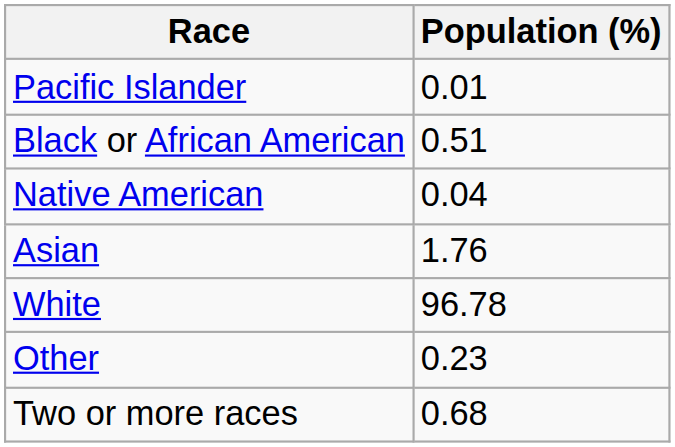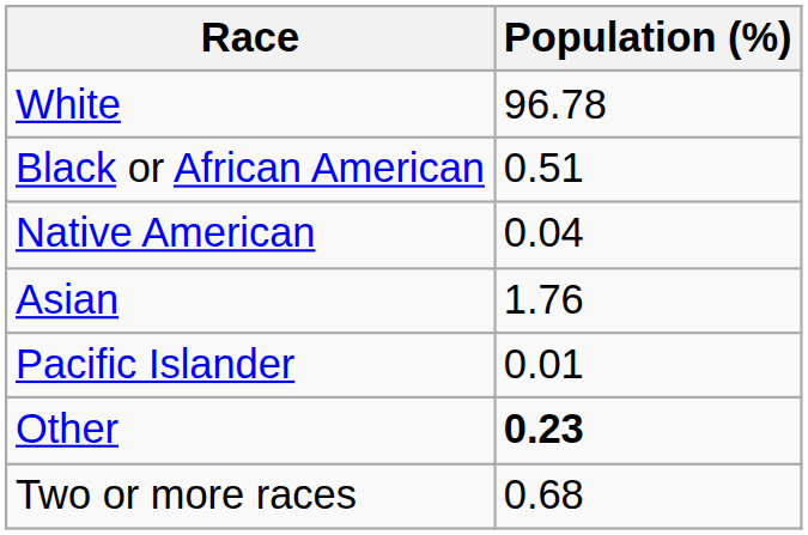rows swapped: White <-> Pacific Islander
Other | Population (%): normal -> bold
